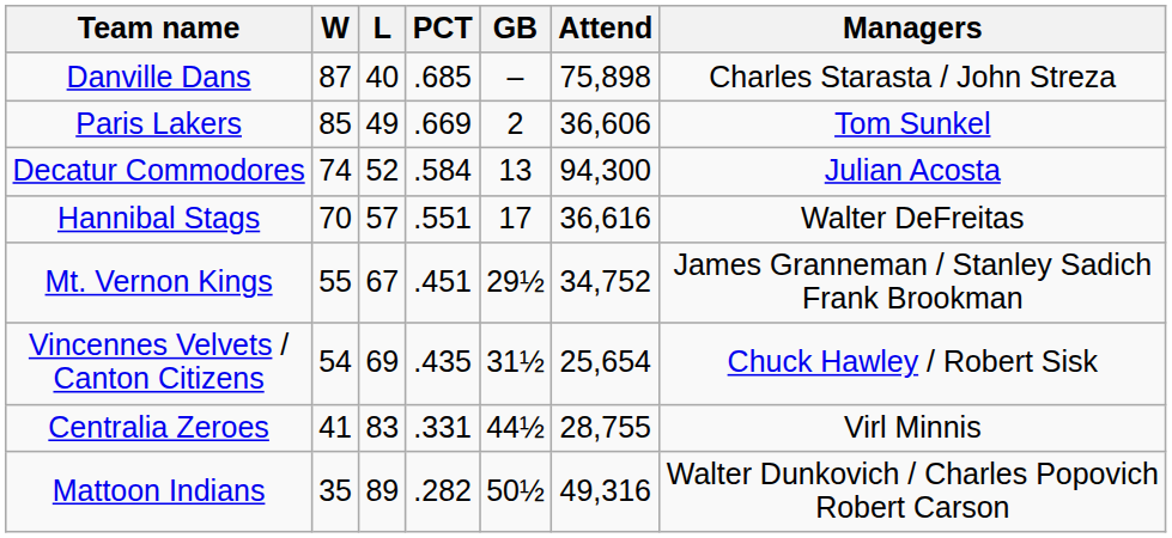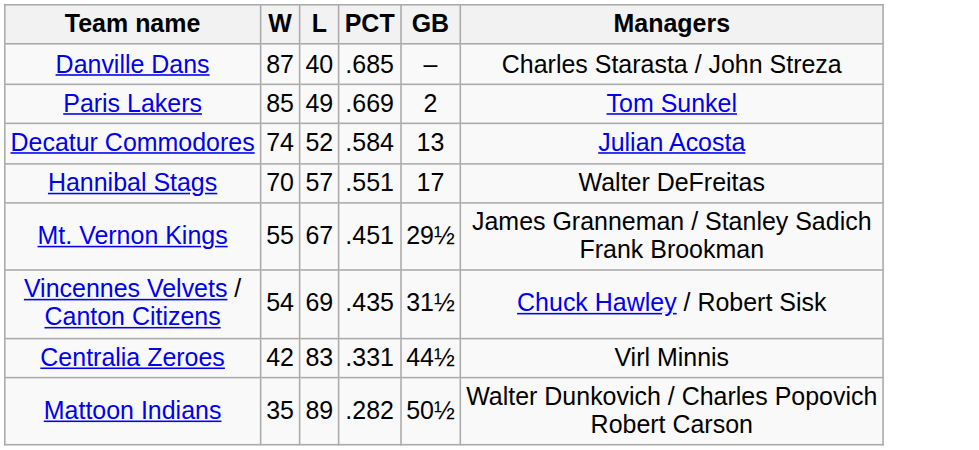- column: Attend | 75,898 | 36,606 | 94,300 | 36,616 | 34,752 | 25,654 | 28,755 | 49,316
Centralia Zeroes | W: 41 -> 42
